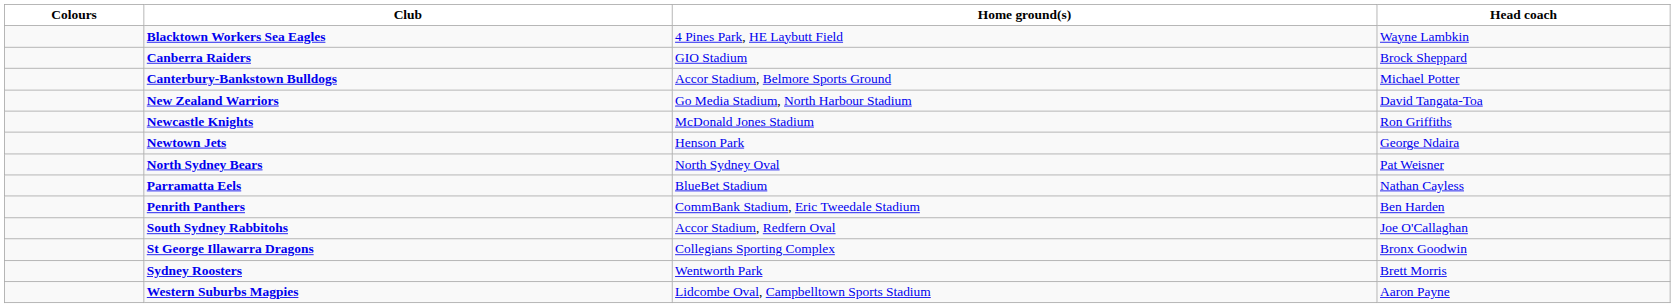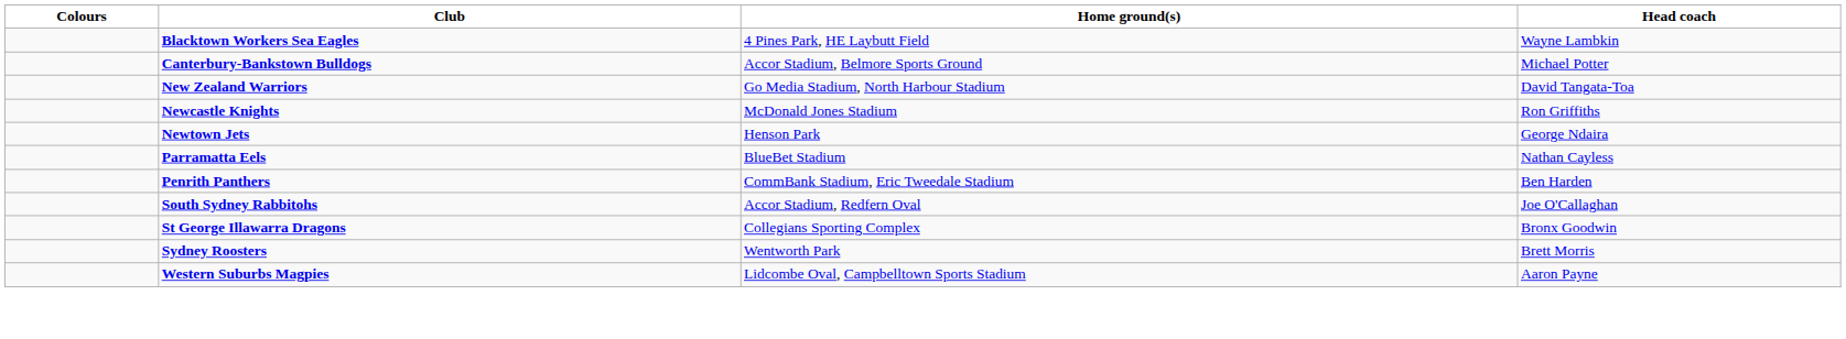- row: Canberra Raiders | GIO Stadium | Brock Sheppard
- row: North Sydney Bears | North Sydney Oval | Pat Weisner
